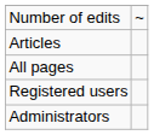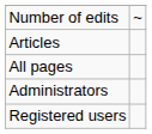rows swapped: Registered users <-> Administrators
